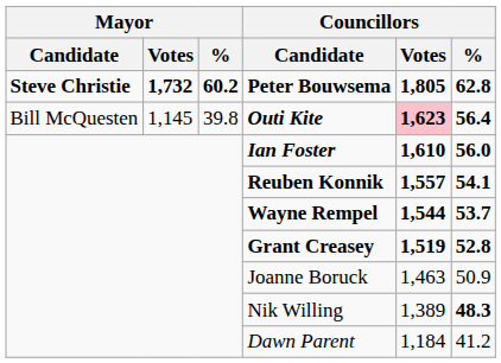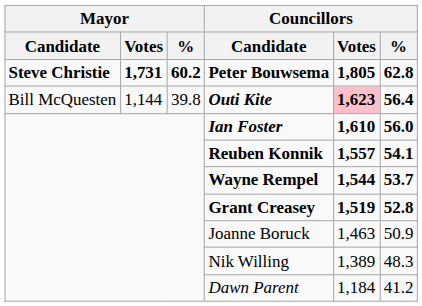Peter Bouwsema | Mayor / Votes: 1,732 -> 1,731
Outi Kite | Mayor / Votes: 1,145 -> 1,144
Nik Willing | Councillors / %: bold -> normal
